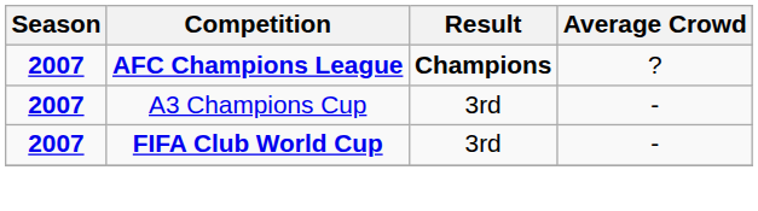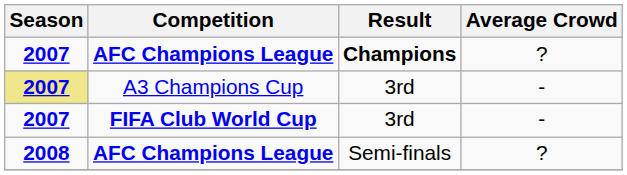A3 Champions Cup | Season: no background -> khaki background
+ row: 2008 | AFC Champions League | Semi-finals | ?
